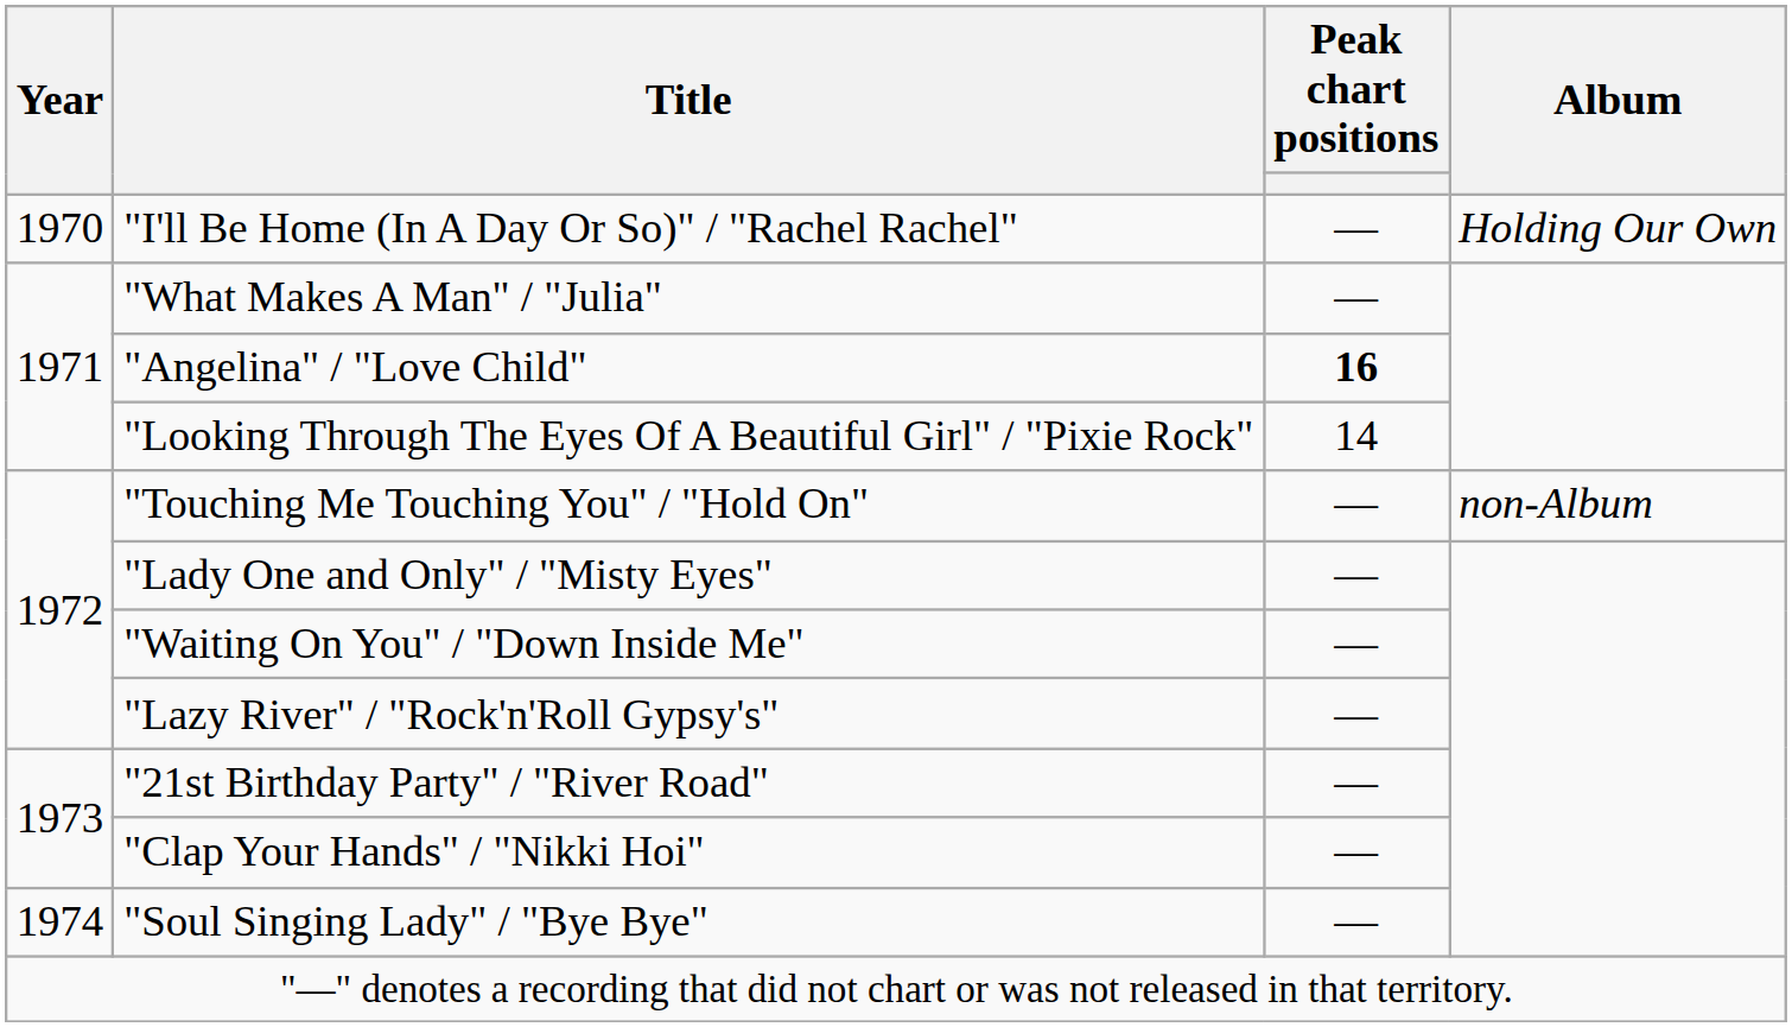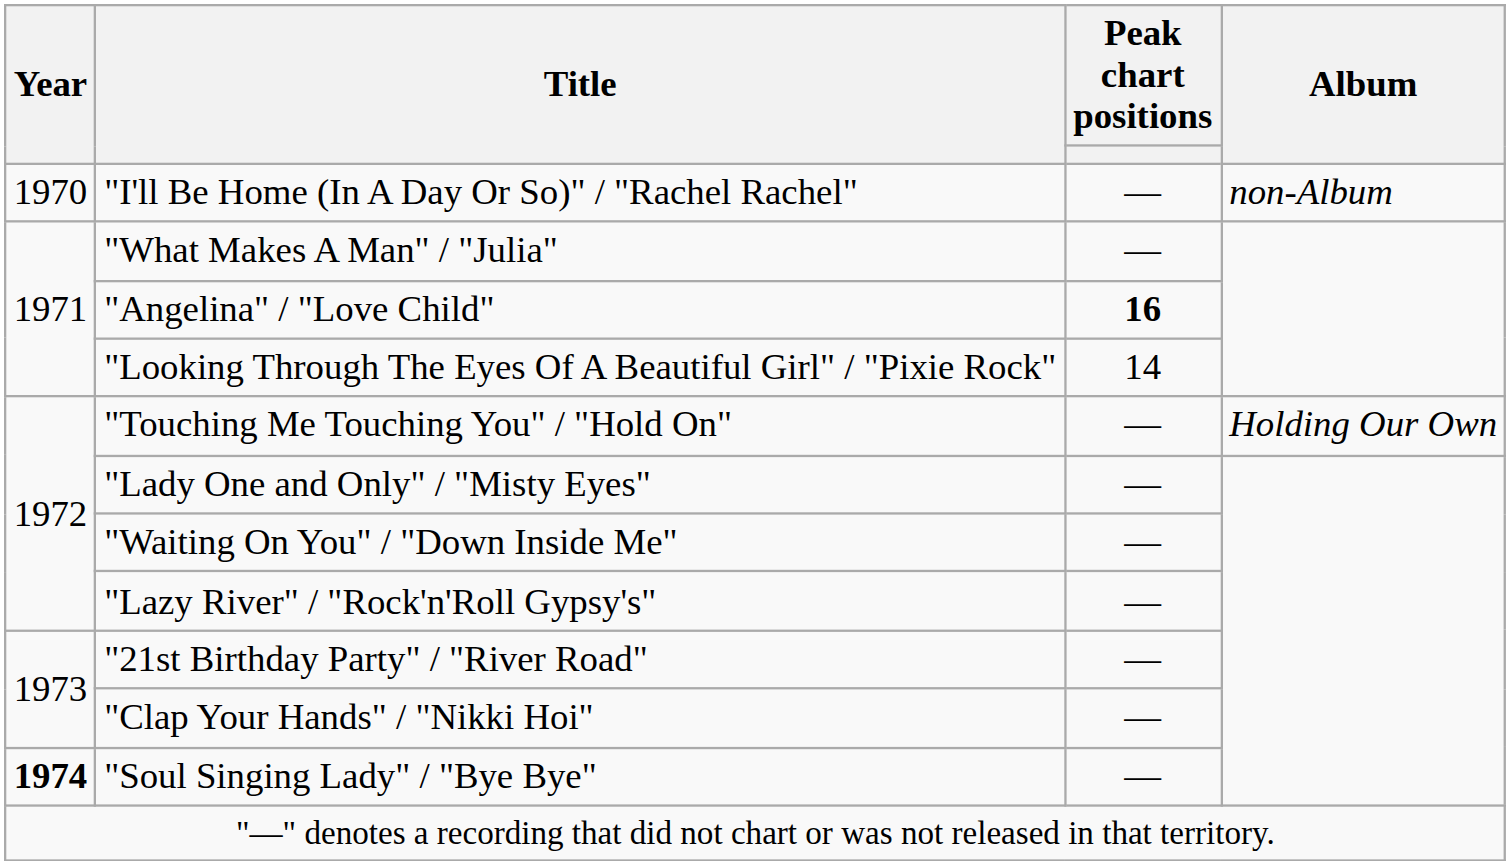"I'll Be Home (In A Day Or So)" / "Rachel Rachel" | Album: Holding Our Own -> non-Album
"Touching Me Touching You" / "Hold On" | Album: non-Album -> Holding Our Own
"Soul Singing Lady" / "Bye Bye" | Year: normal -> bold
